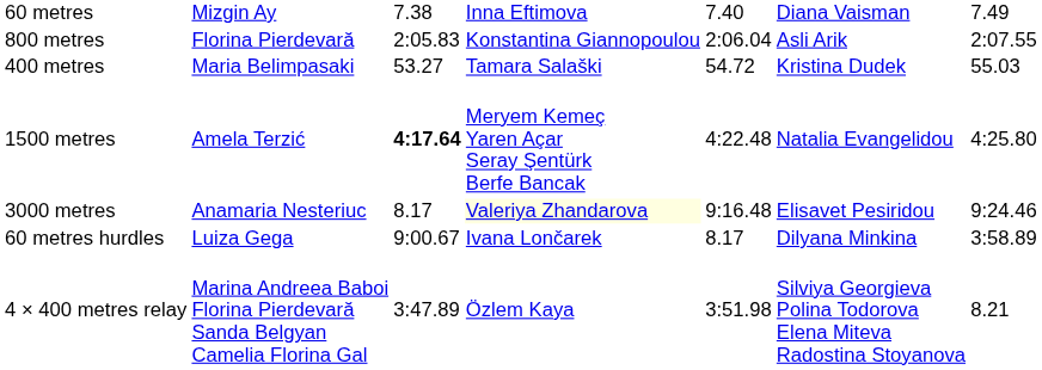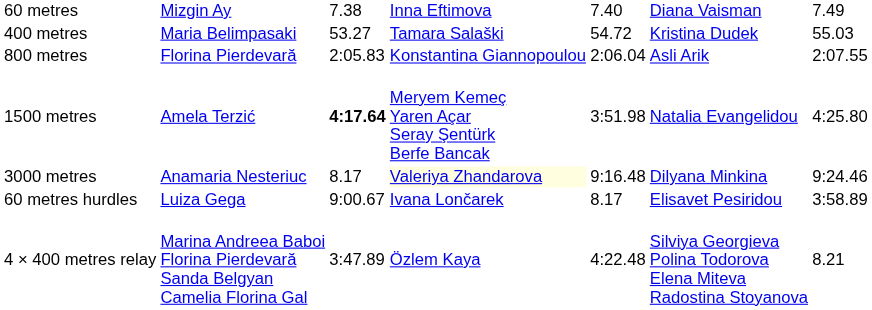rows swapped: 400 metres <-> 800 metres
1500 metres | column 5: 4:22.48 -> 3:51.98
3000 metres | column 6: Elisavet Pesiridou -> Dilyana Minkina
60 metres hurdles | column 6: Dilyana Minkina -> Elisavet Pesiridou
4 × 400 metres relay | column 5: 3:51.98 -> 4:22.48
